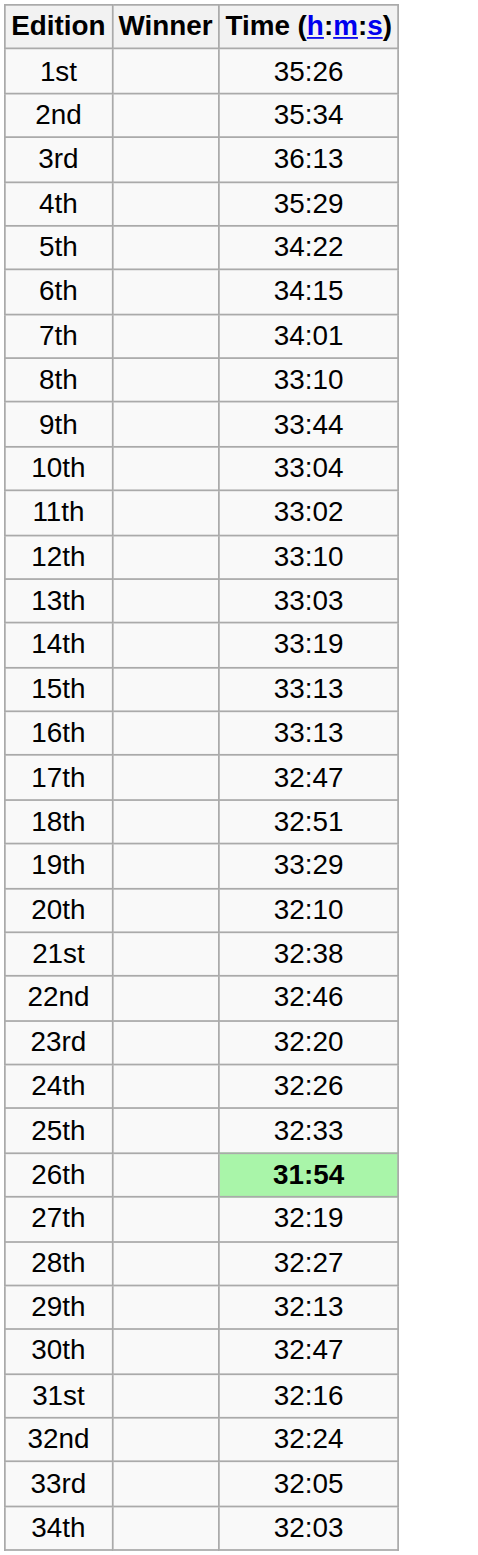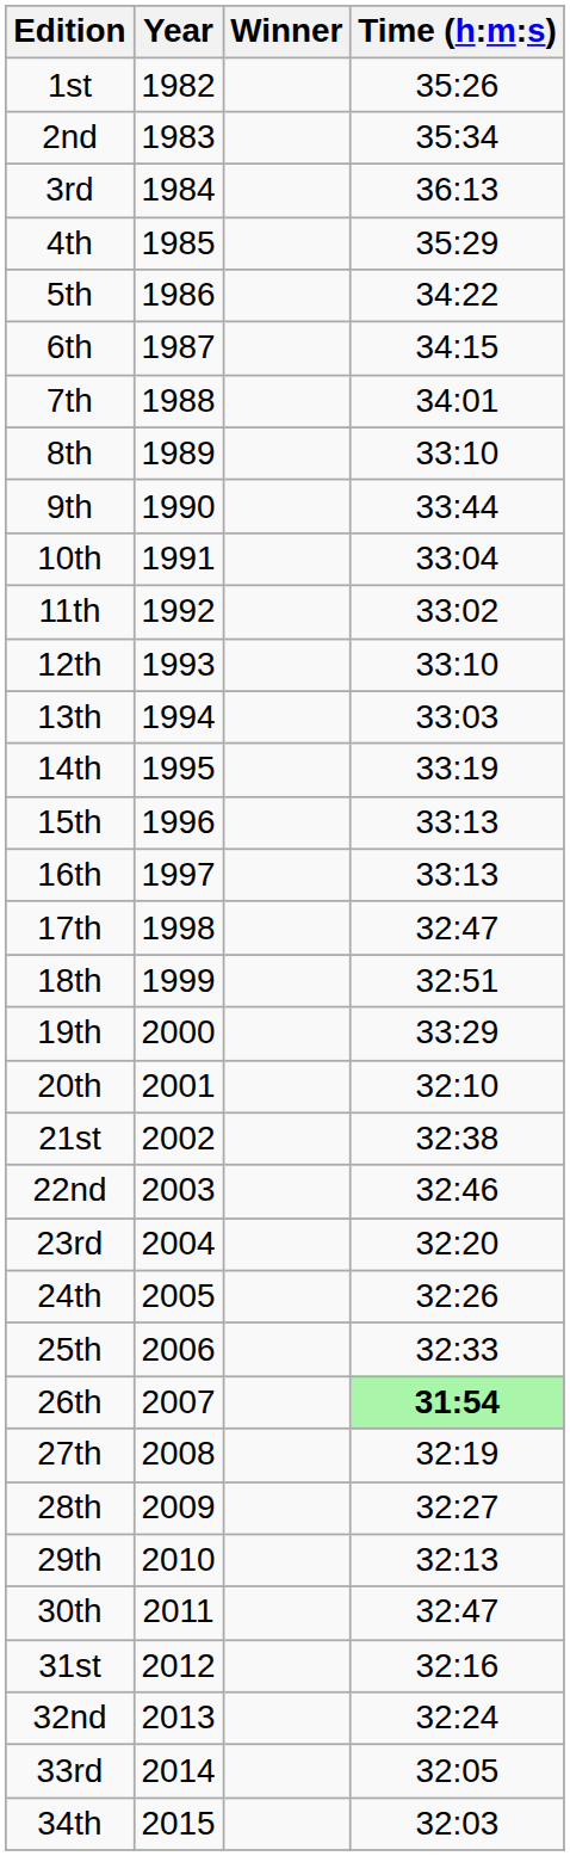+ column: Year | 1982 | 1983 | 1984 | 1985 | 1986 | 1987 | 1988 | 1989 | 1990 | 1991 | 1992 | 1993 | 1994 | 1995 | 1996 | 1997 | 1998 | 1999 | 2000 | 2001 | 2002 | 2003 | 2004 | 2005 | 2006 | 2007 | 2008 | 2009 | 2010 | 2011 | 2012 | 2013 | 2014 | 2015
